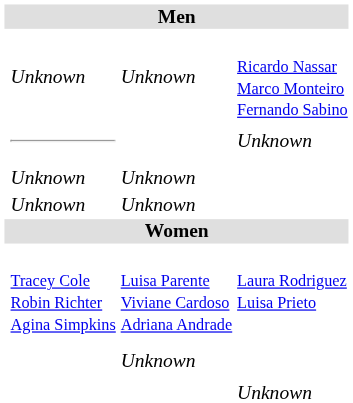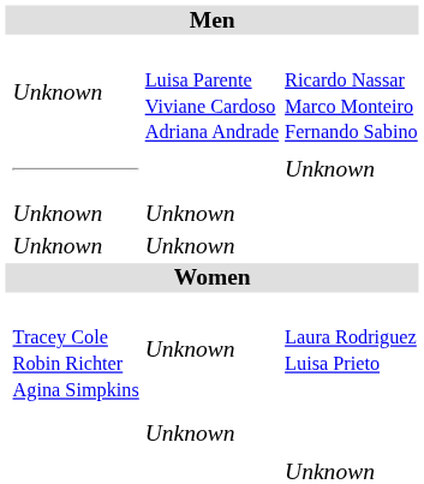Ricardo Nassar Marco Monteiro Fernando Sabino | column 3: Unknown -> Luisa Parente Viviane Cardoso Adriana Andrade
Laura Rodriguez Luisa Prieto | column 3: Luisa Parente Viviane Cardoso Adriana Andrade -> Unknown
